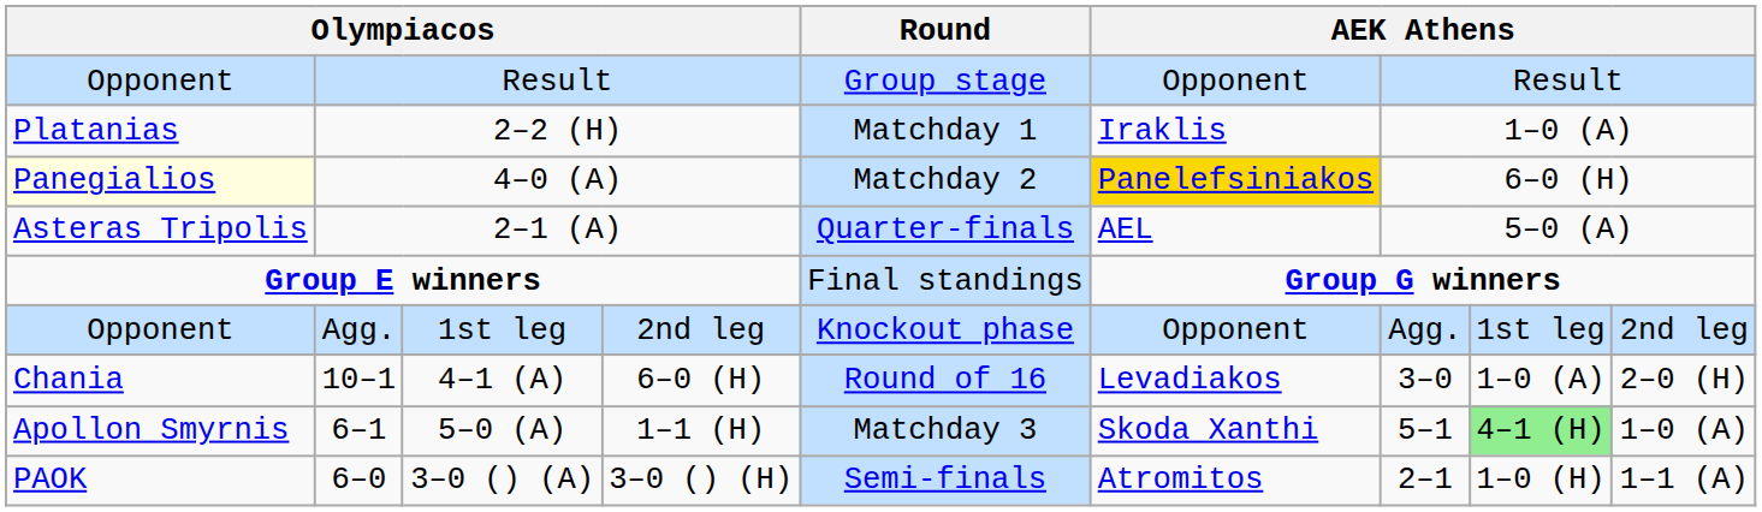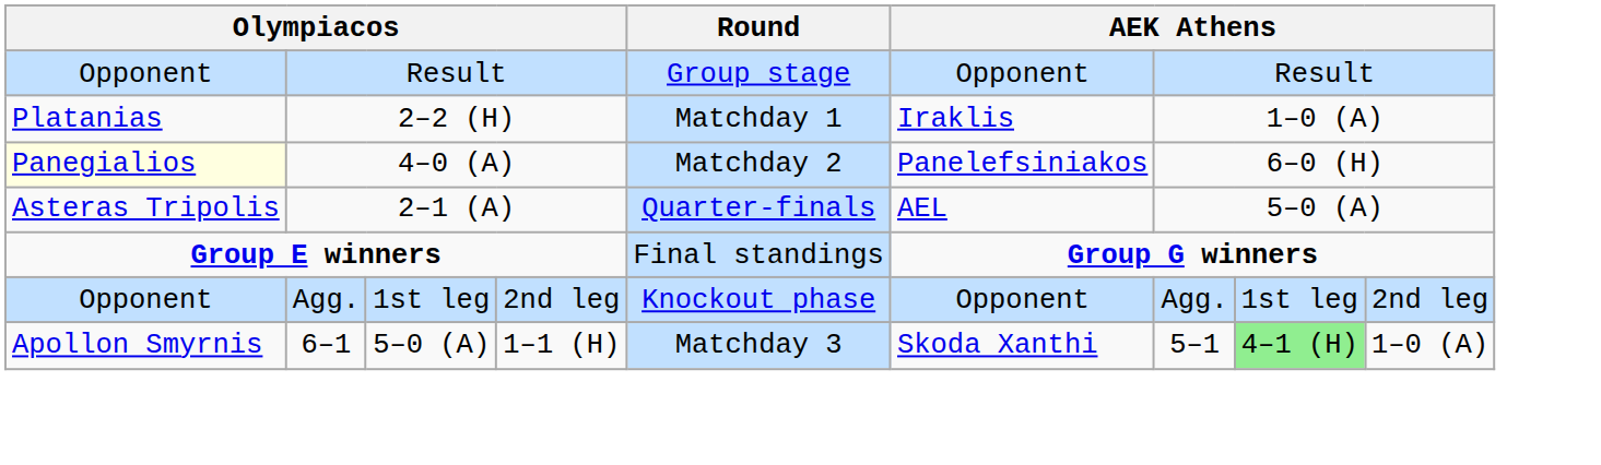4–0 (A) | column 6: gold background -> no background
- row: Chania | 10–1 | 4–1 (A) | 6–0 (H) | Round of 16 | Levadiakos | 3–0 | 1–0 (A) | 2–0 (H)
- row: PAOK | 6–0 | 3–0 () (A) | 3–0 () (H) | Semi-finals | Atromitos | 2–1 | 1–0 (H) | 1–1 (A)
